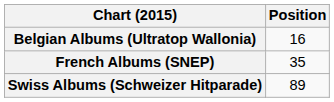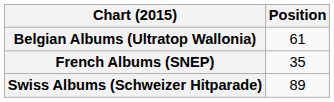Belgian Albums (Ultratop Wallonia) | Position: 16 -> 61
